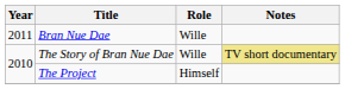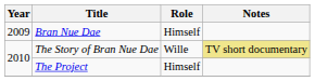Bran Nue Dae | Year: 2011 -> 2009
Bran Nue Dae | Role: Wille -> Himself
